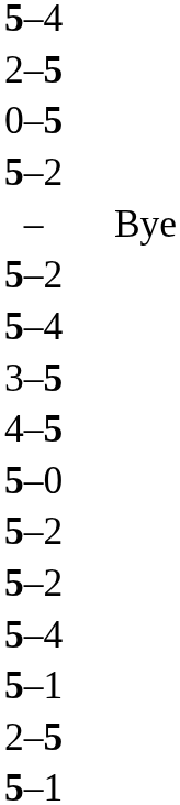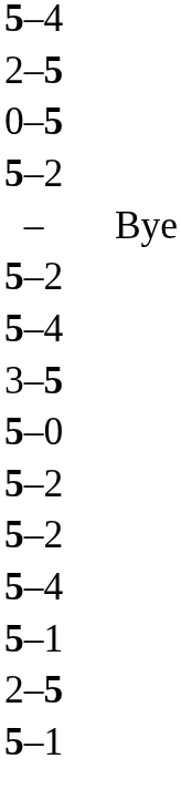- row: 4–5
